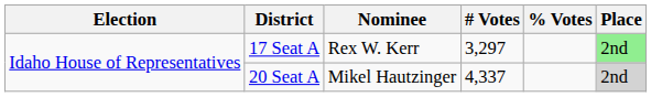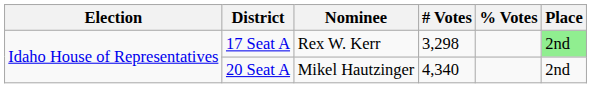17 Seat A | # Votes: 3,297 -> 3,298
20 Seat A | # Votes: 4,337 -> 4,340
20 Seat A | Place: lightgrey background -> no background
